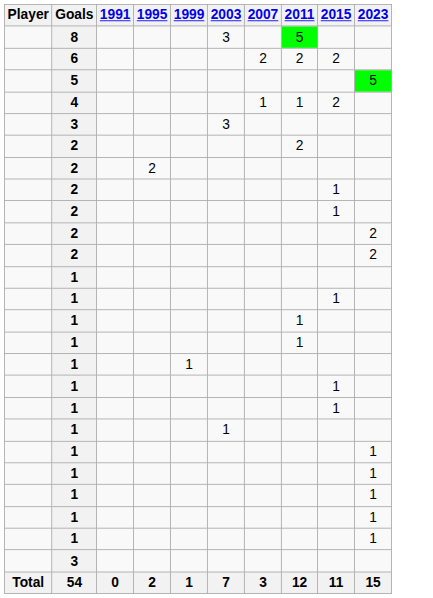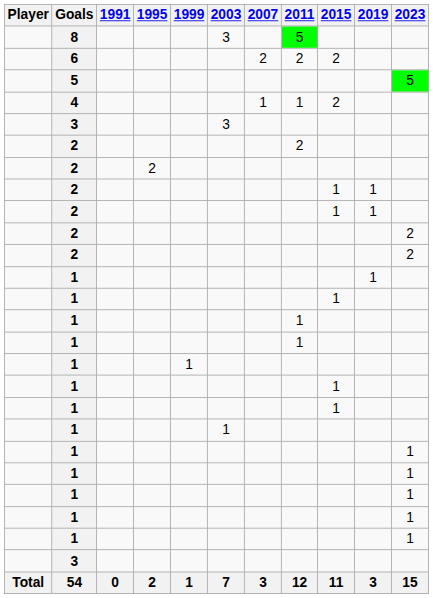+ column: 2019 | 1 | 1 | 1 | 3
